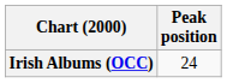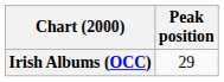Irish Albums (OCC) | Peak position: 24 -> 29
